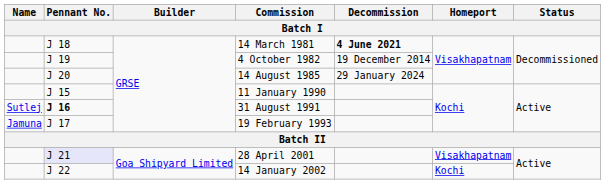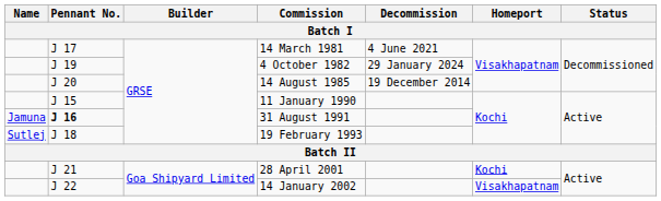14 March 1981 | Pennant No.: J 18 -> J 17
14 March 1981 | Decommission: bold -> normal
4 October 1982 | Decommission: 19 December 2014 -> 29 January 2024
14 August 1985 | Decommission: 29 January 2024 -> 19 December 2014
31 August 1991 | Name: Sutlej -> Jamuna
19 February 1993 | Name: Jamuna -> Sutlej
19 February 1993 | Pennant No.: J 17 -> J 18
28 April 2001 | Pennant No.: lavender background -> no background
28 April 2001 | Homeport: Visakhapatnam -> Kochi
14 January 2002 | Homeport: Kochi -> Visakhapatnam
